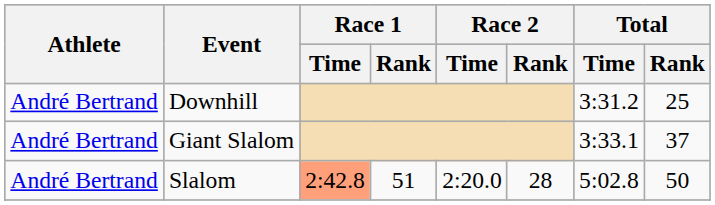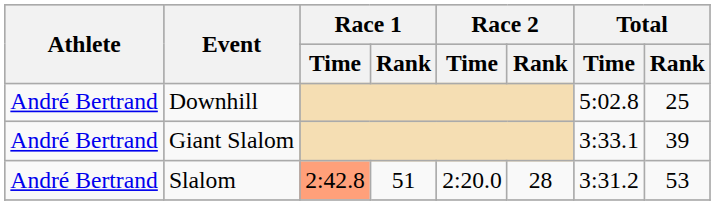Downhill | Total / Time: 3:31.2 -> 5:02.8
Giant Slalom | Total / Rank: 37 -> 39
Slalom | Total / Time: 5:02.8 -> 3:31.2
Slalom | Total / Rank: 50 -> 53
